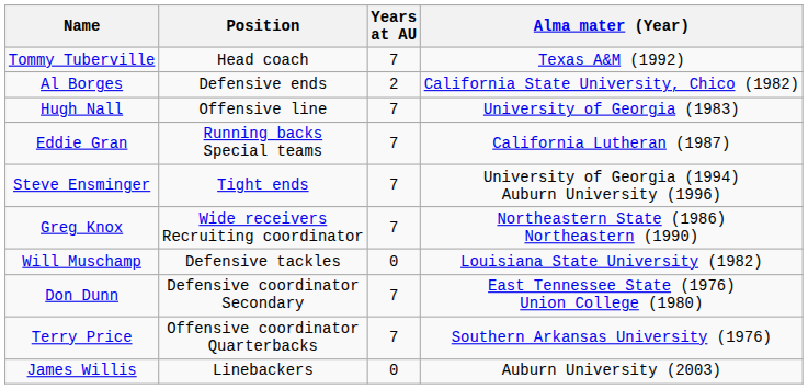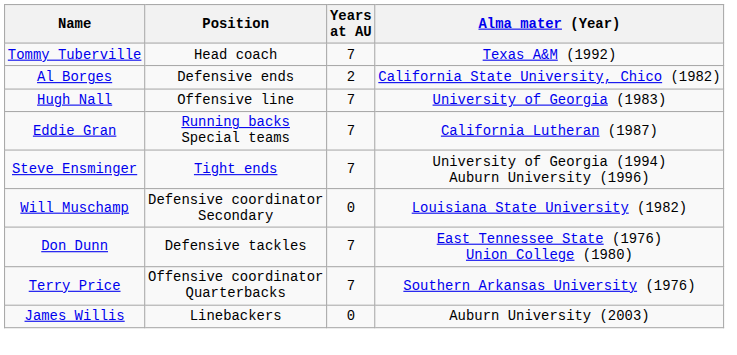- row: Greg Knox | Wide receivers Recruiting coordinator | 7 | Northeastern State (1986) Northeastern (1990)
Will Muschamp | Position: Defensive tackles -> Defensive coordinator Secondary
Don Dunn | Position: Defensive coordinator Secondary -> Defensive tackles
